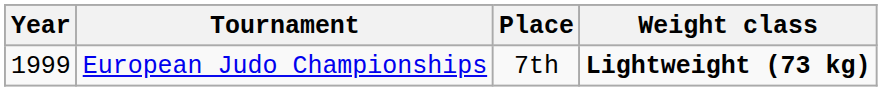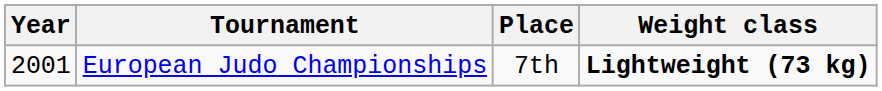European Judo Championships | Year: 1999 -> 2001
